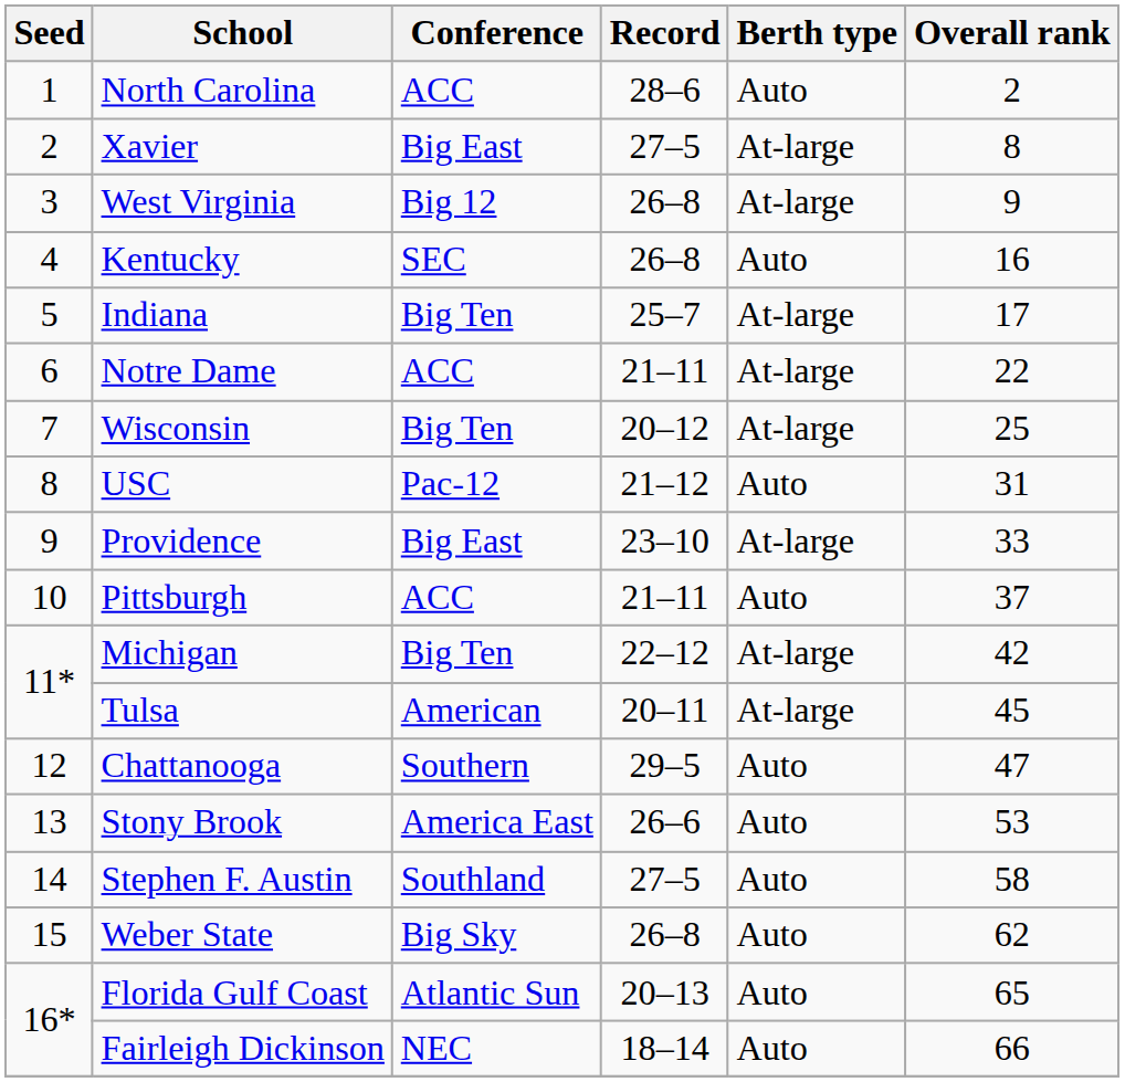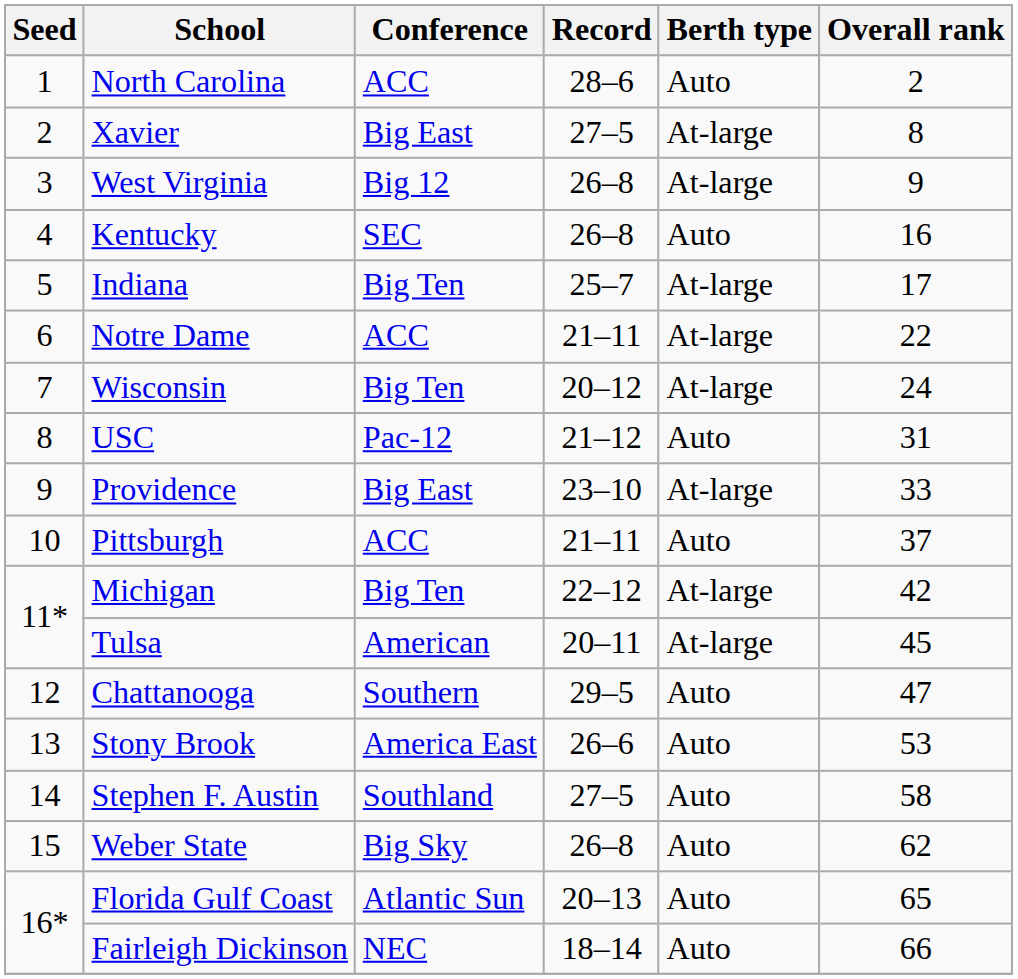Wisconsin | Overall rank: 25 -> 24
